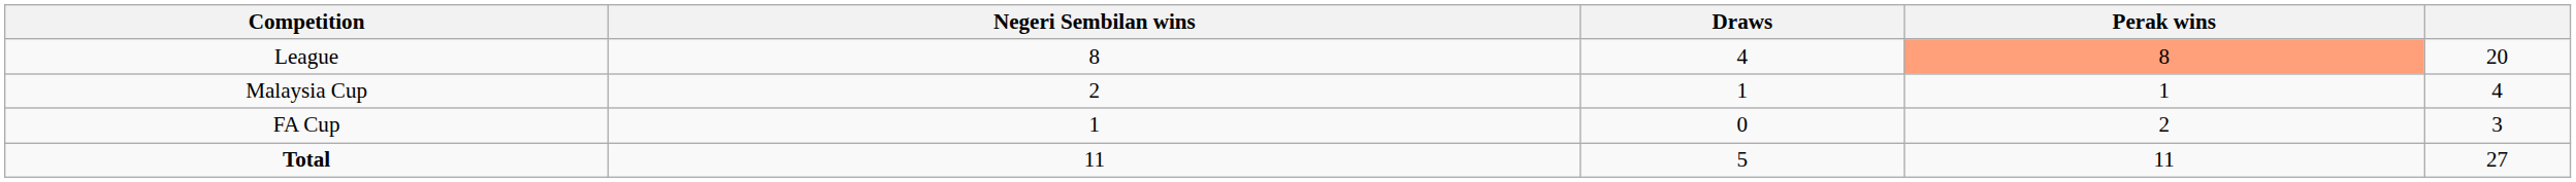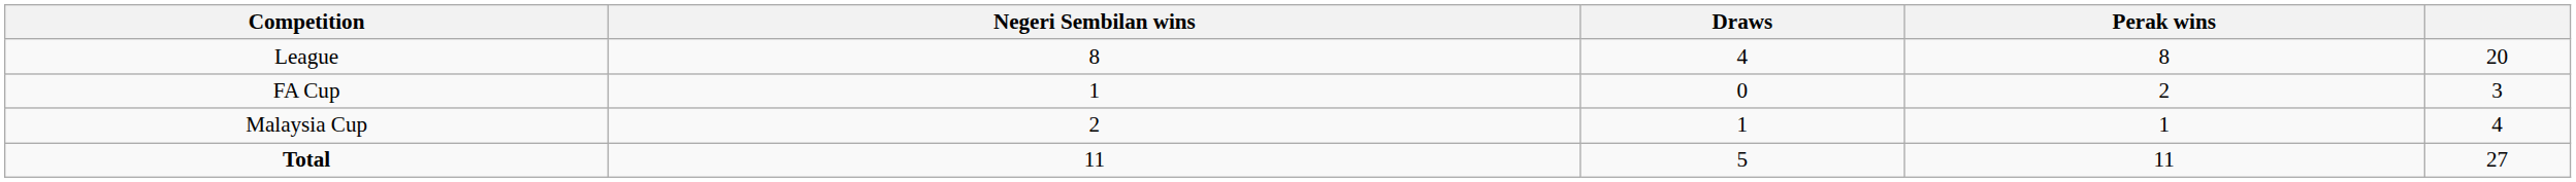League | Perak wins: lightsalmon background -> no background
rows swapped: Malaysia Cup <-> FA Cup
